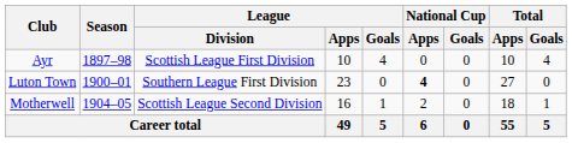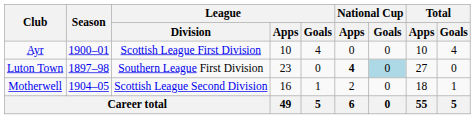Ayr | Season: 1897–98 -> 1900–01
Luton Town | Season: 1900–01 -> 1897–98
Luton Town | National Cup / Goals: no background -> lightblue background
